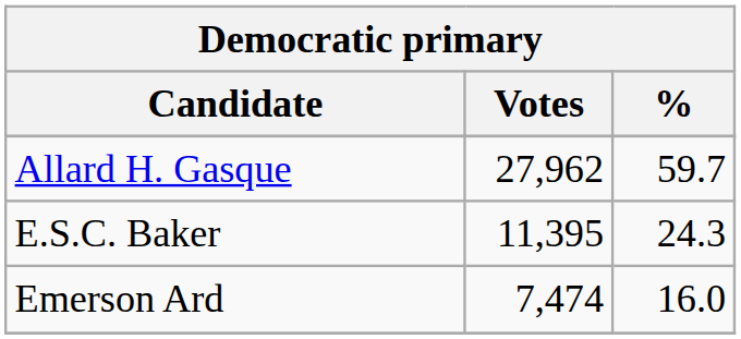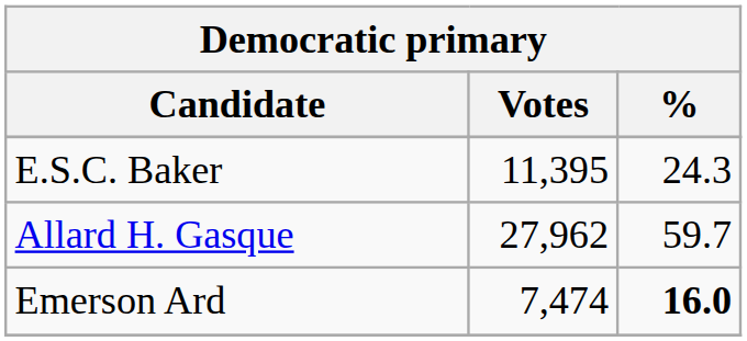rows swapped: Allard H. Gasque <-> E.S.C. Baker
Emerson Ard | %: normal -> bold
